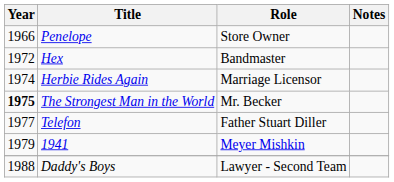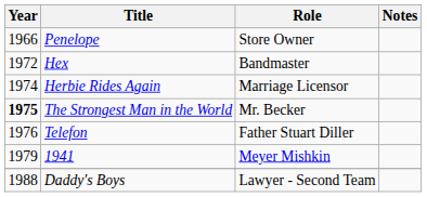Telefon | Year: 1977 -> 1976
